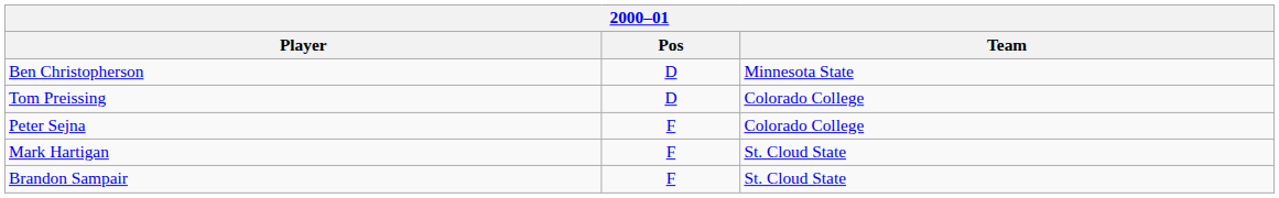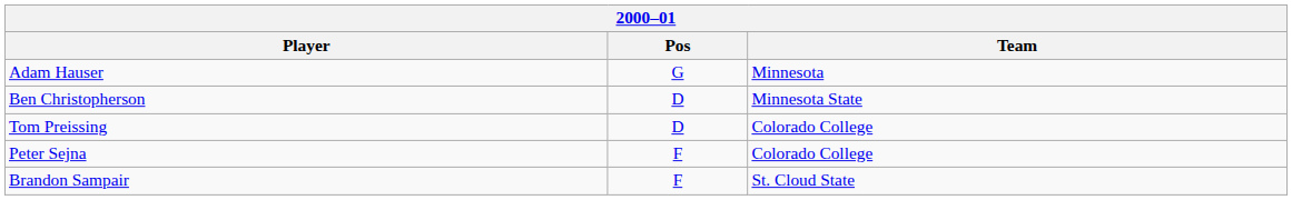+ row: Adam Hauser | G | Minnesota
- row: Mark Hartigan | F | St. Cloud State
